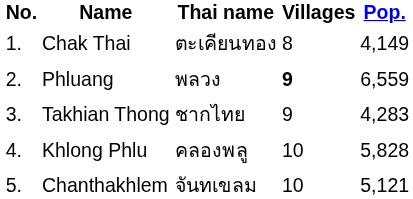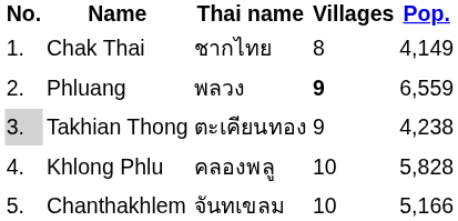Chak Thai | Thai name: ตะเคียนทอง -> ชากไทย
Takhian Thong | No.: no background -> lightgrey background
Takhian Thong | Thai name: ชากไทย -> ตะเคียนทอง
Takhian Thong | Pop.: 4,283 -> 4,238
Chanthakhlem | Pop.: 5,121 -> 5,166
